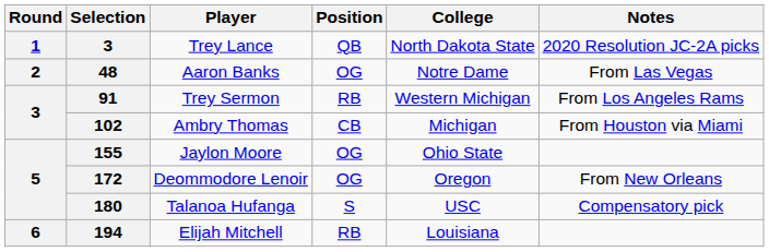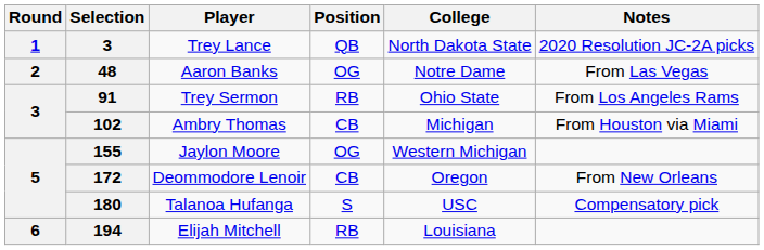Trey Sermon | College: Western Michigan -> Ohio State
Jaylon Moore | College: Ohio State -> Western Michigan
Deommodore Lenoir | Position: OG -> CB
